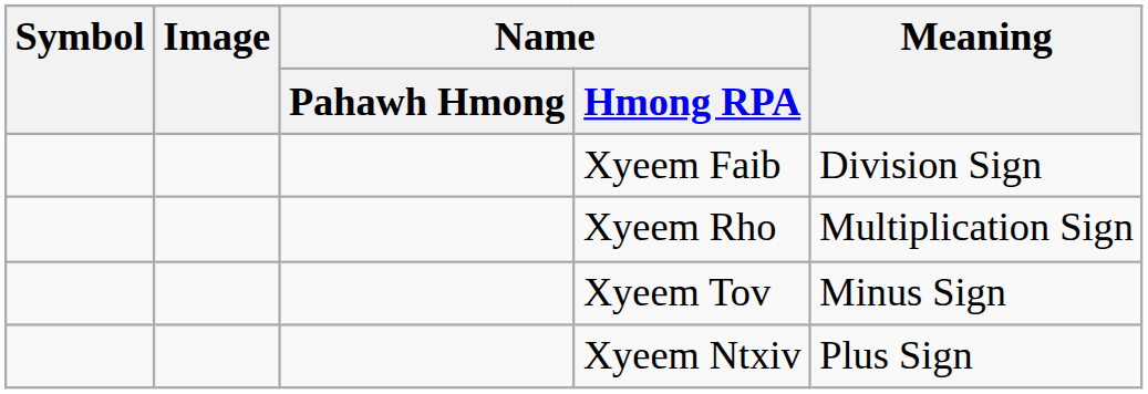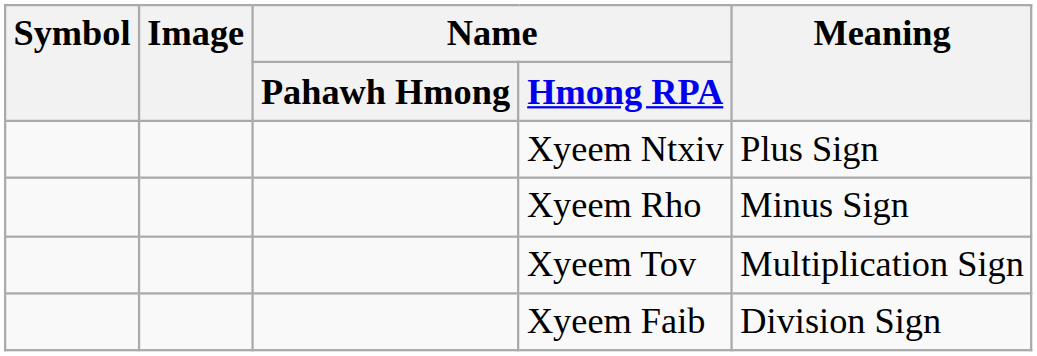rows swapped: Xyeem Ntxiv <-> Xyeem Faib
Xyeem Rho | Meaning: Multiplication Sign -> Minus Sign
Xyeem Tov | Meaning: Minus Sign -> Multiplication Sign
